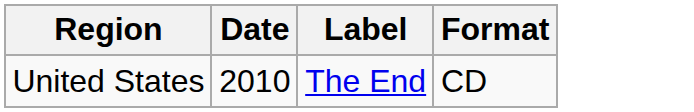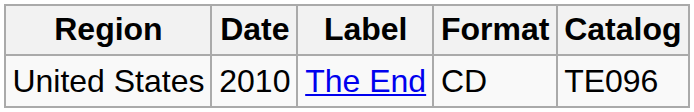+ column: Catalog | TE096
